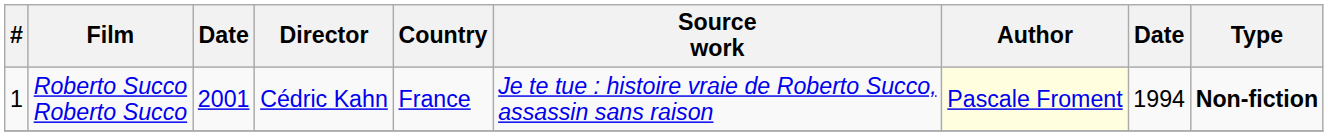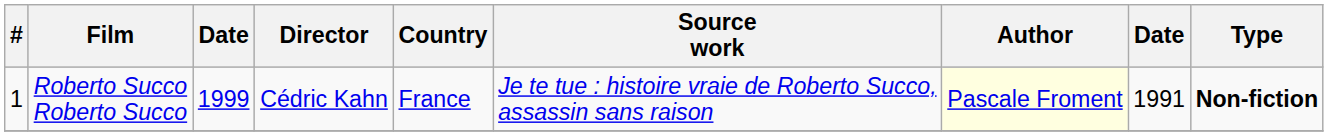Roberto Succo Roberto Succo | column 3: 2001 -> 1999
Roberto Succo Roberto Succo | column 8: 1994 -> 1991
